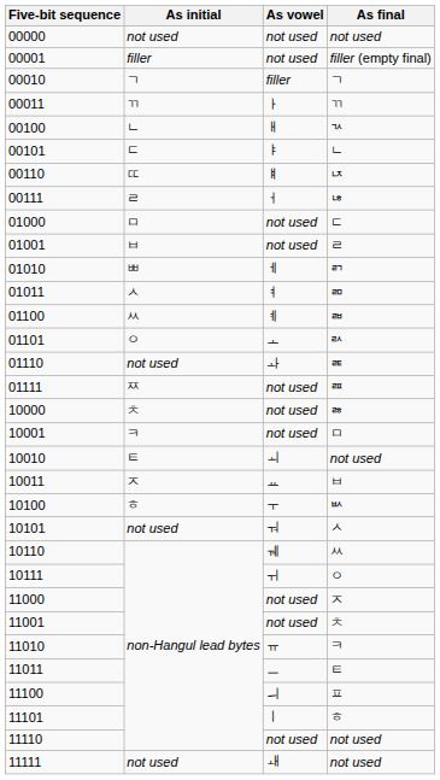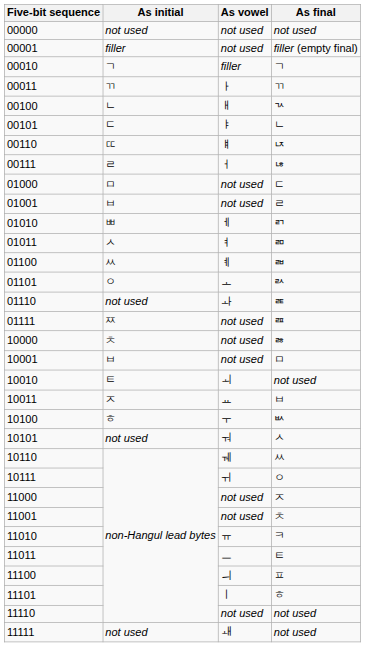10001 | As initial: ㅋ -> ㅂ
